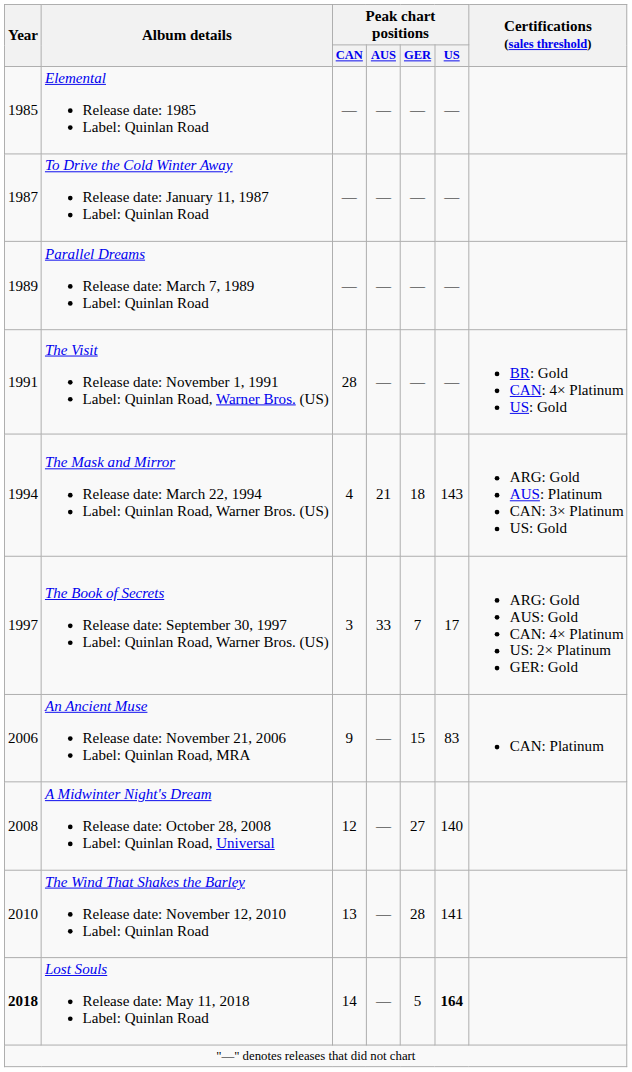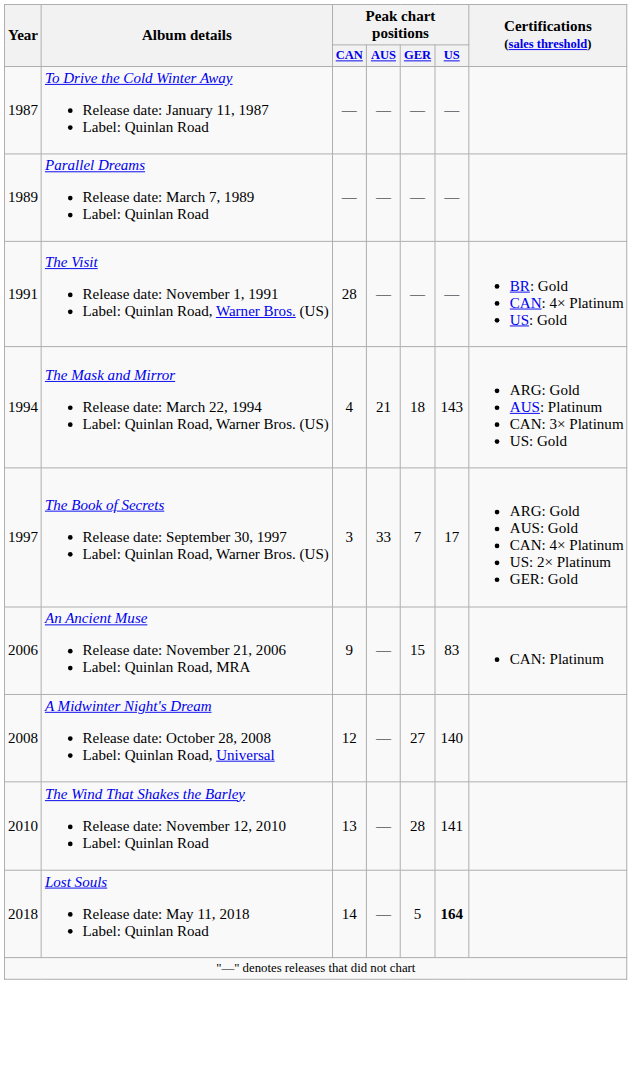- row: 1985 | Elemental Release date: 1985 Label: Quinlan Road | — | — | — | —
Lost Souls Release date: May 11, 2018 Label: Quinlan Road | Year: bold -> normal
